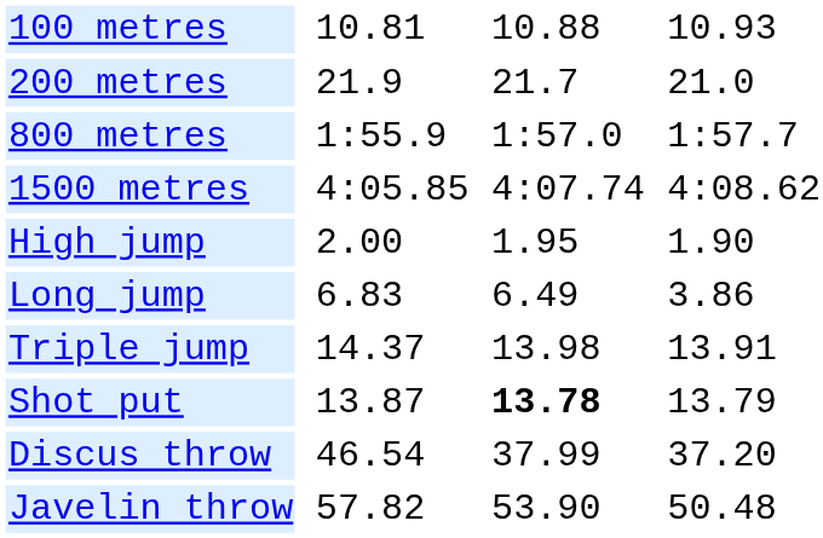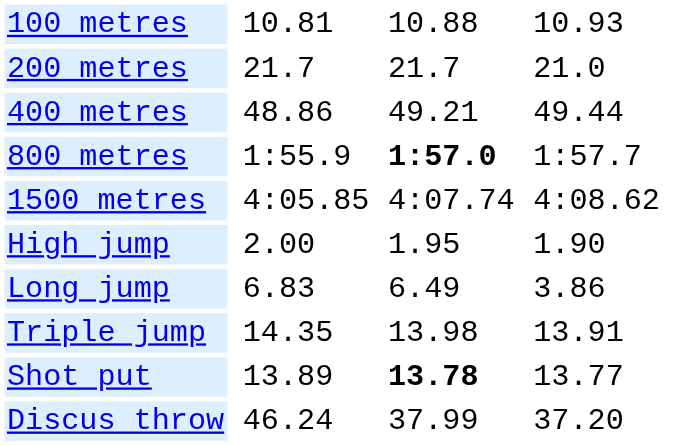200 metres | column 3: 21.9 -> 21.7
+ row: 400 metres | 48.86 | 49.21 | 49.44
800 metres | column 5: normal -> bold
Triple jump | column 3: 14.37 -> 14.35
Shot put | column 3: 13.87 -> 13.89
Shot put | column 7: 13.79 -> 13.77
Discus throw | column 3: 46.54 -> 46.24
- row: Javelin throw | 57.82 | 53.90 | 50.48
